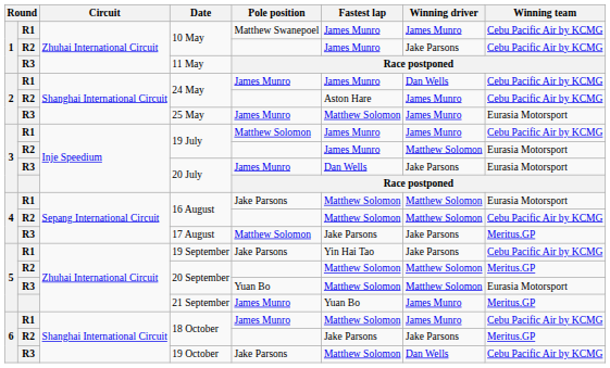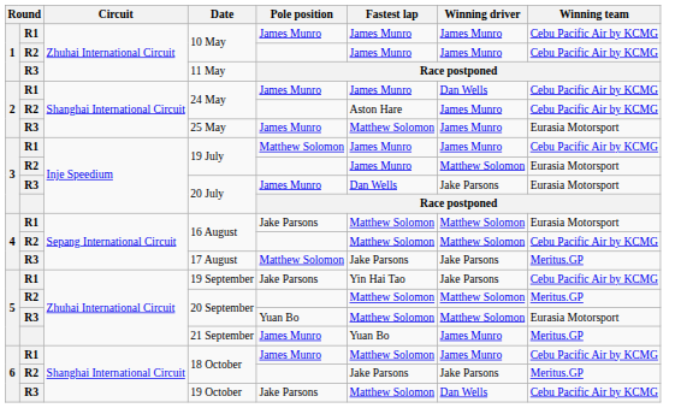R1 / 10 May | Pole position: Matthew Swanepoel -> James Munro
R2 / 10 May | Winning driver: Jake Parsons -> James Munro
